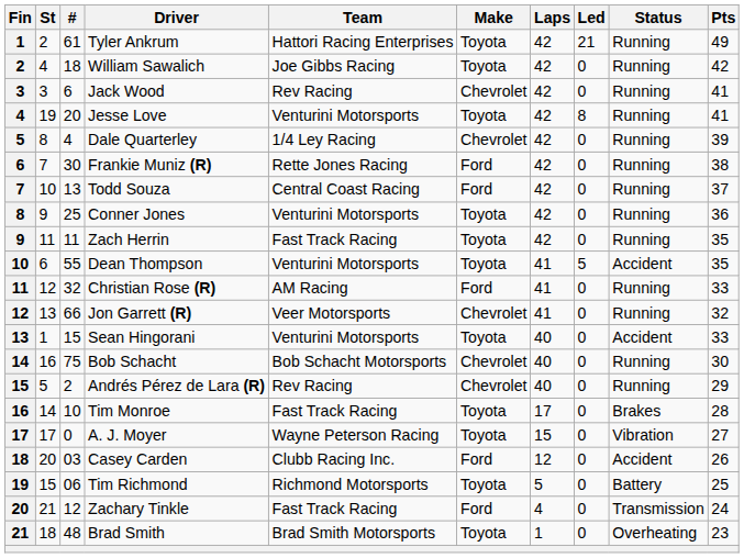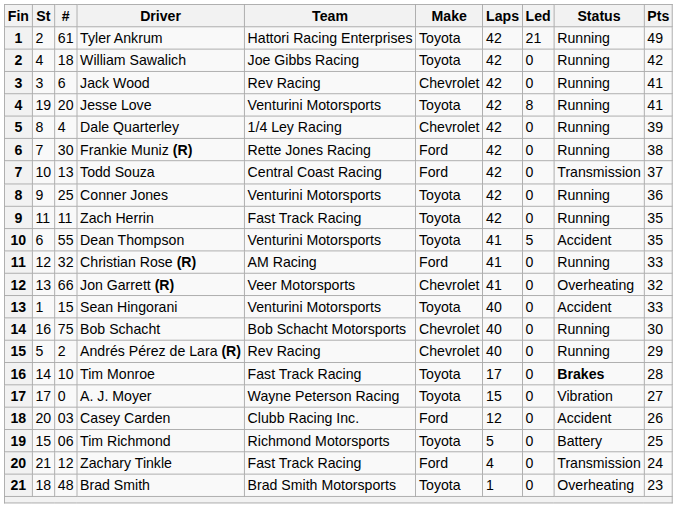Todd Souza | Status: Running -> Transmission
Jon Garrett (R) | Status: Running -> Overheating
Tim Monroe | Status: normal -> bold
